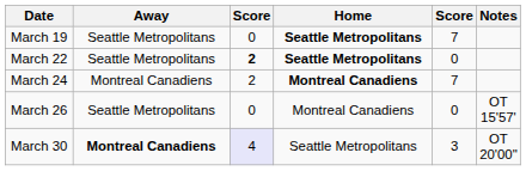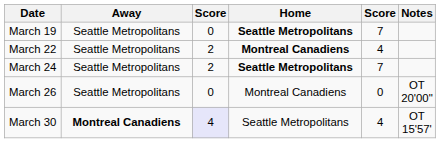March 22 | column 3: bold -> normal
March 22 | Home: Seattle Metropolitans -> Montreal Canadiens
March 22 | column 5: 0 -> 4
March 24 | Away: Montreal Canadiens -> Seattle Metropolitans
March 24 | Home: Montreal Canadiens -> Seattle Metropolitans
March 26 | Notes: OT 15'57' -> OT 20'00"
March 30 | column 5: 3 -> 4
March 30 | Notes: OT 20'00" -> OT 15'57'
